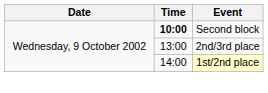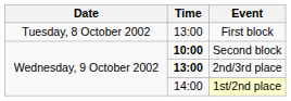+ row: Tuesday, 8 October 2002 | 13:00 | First block
2nd/3rd place | Time: normal -> bold
